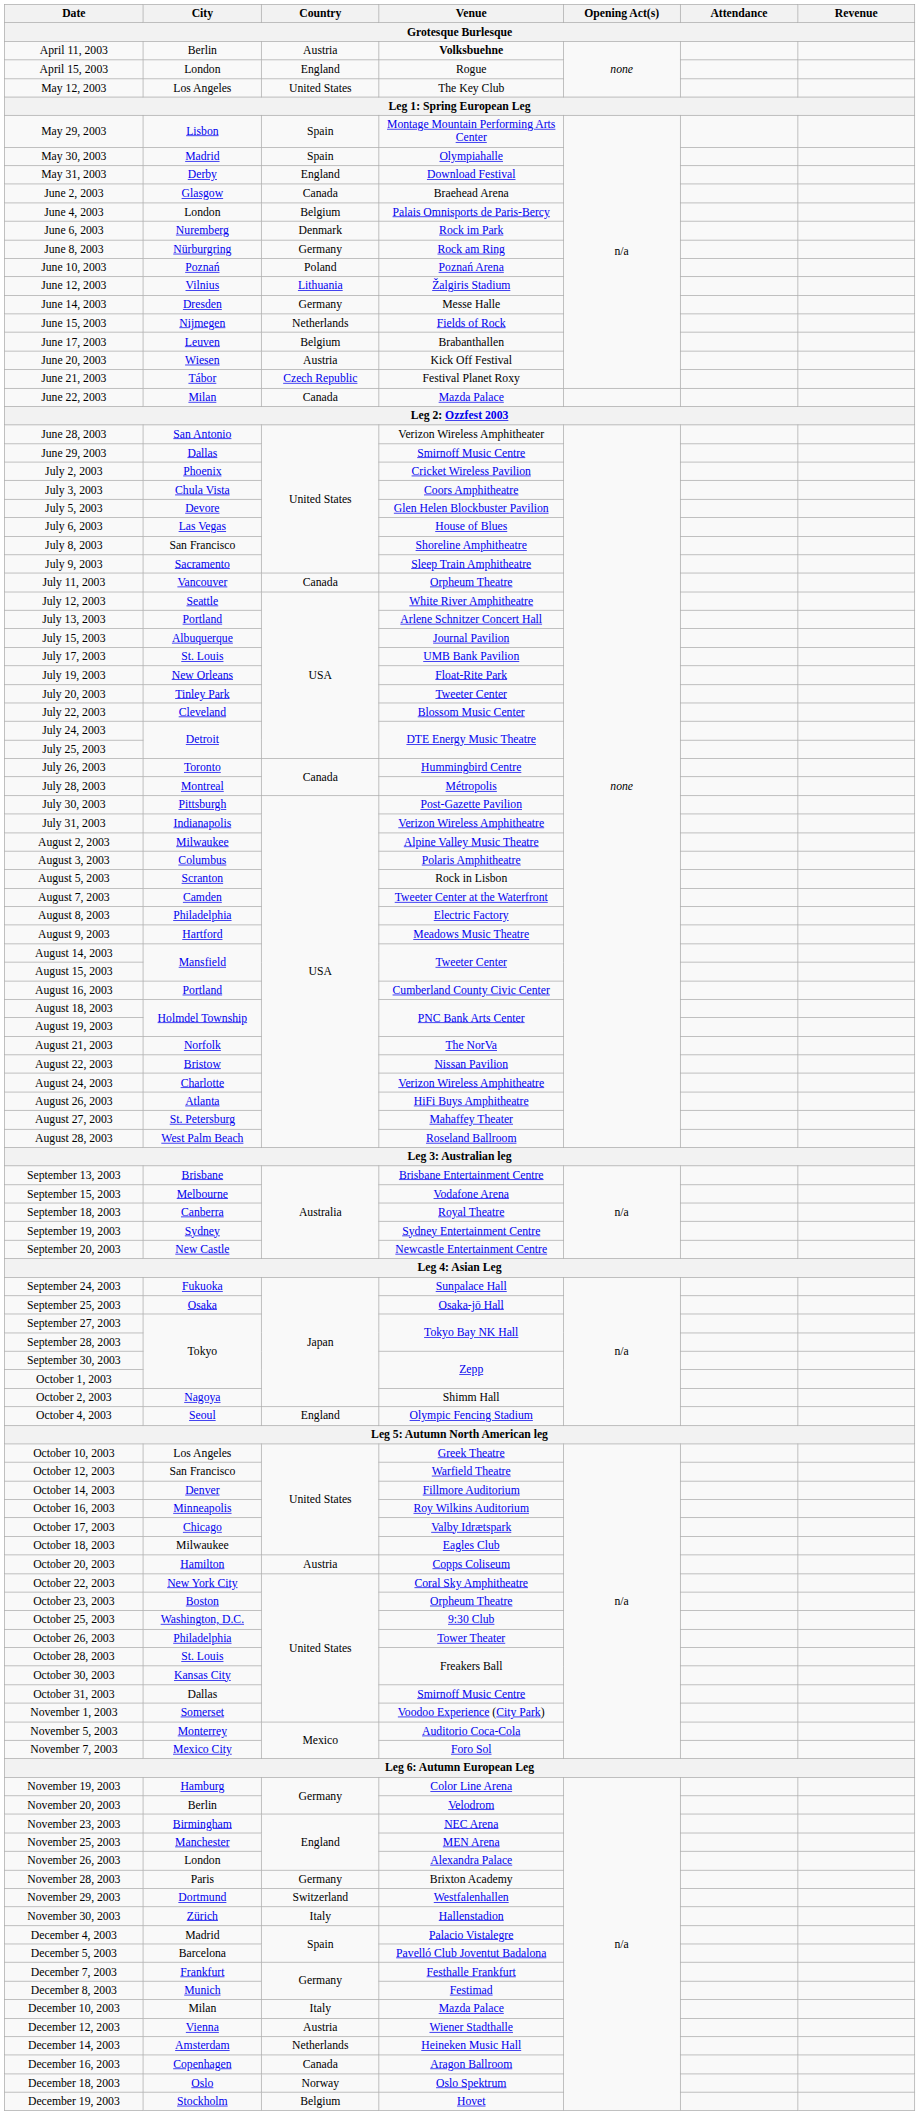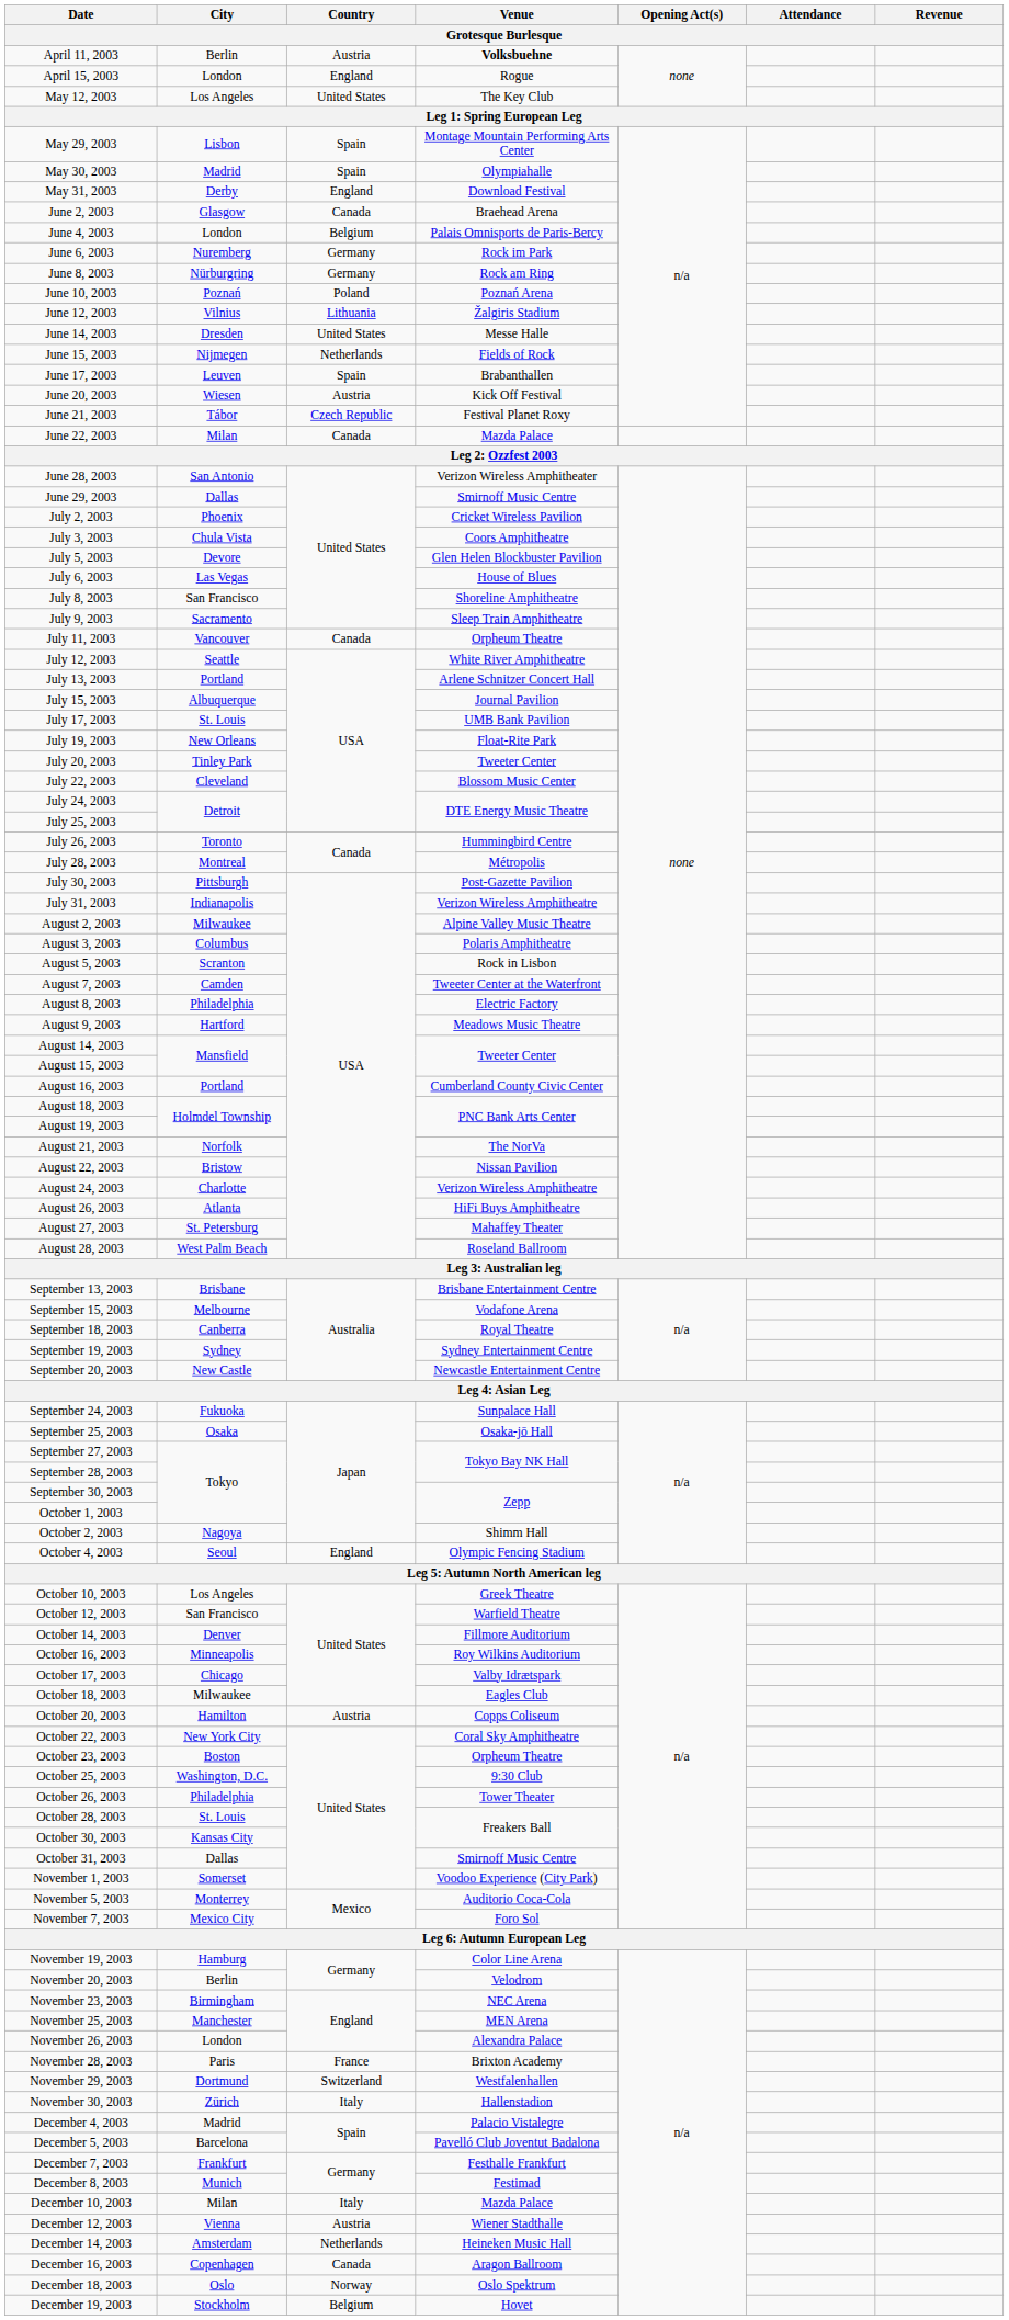June 6, 2003 | Country: Denmark -> Germany
June 14, 2003 | Country: Germany -> United States
June 17, 2003 | Country: Belgium -> Spain
November 28, 2003 | Country: Germany -> France
